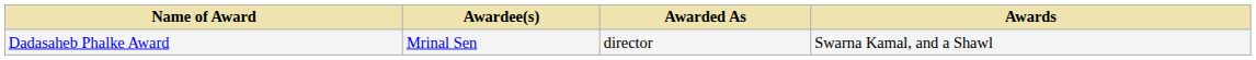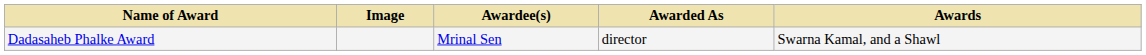+ column: Image
